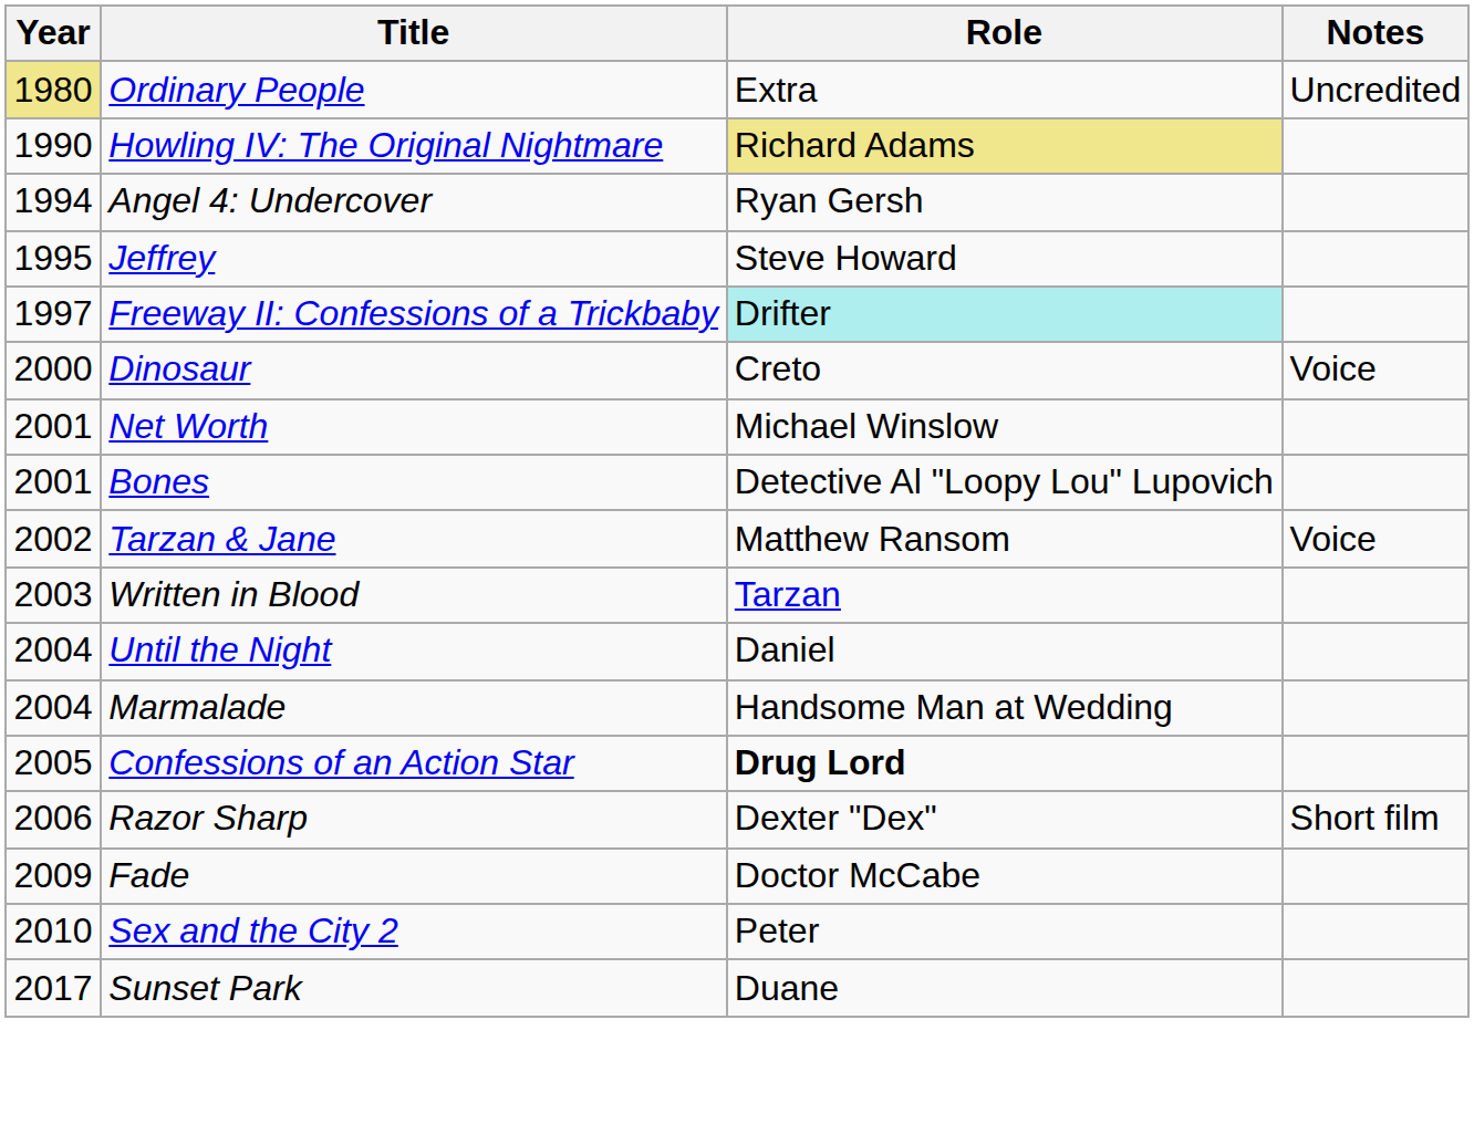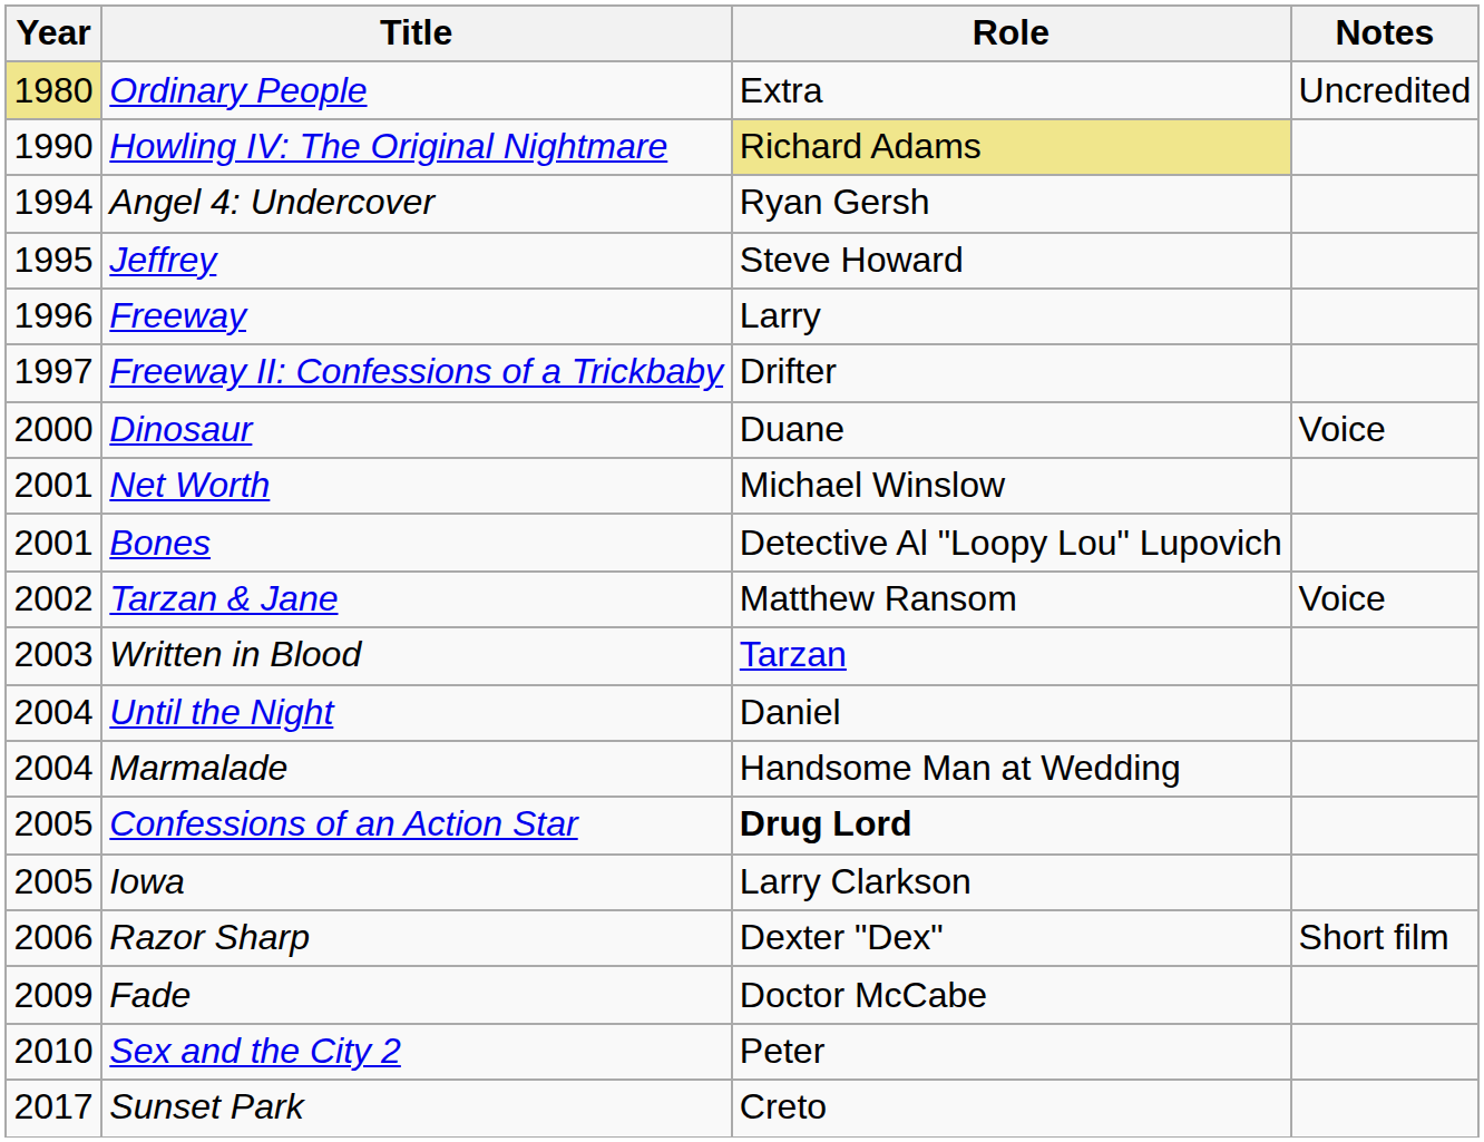+ row: 1996 | Freeway | Larry
Freeway II: Confessions of a Trickbaby | Role: paleturquoise background -> no background
Dinosaur | Role: Creto -> Duane
+ row: 2005 | Iowa | Larry Clarkson
Sunset Park | Role: Duane -> Creto
